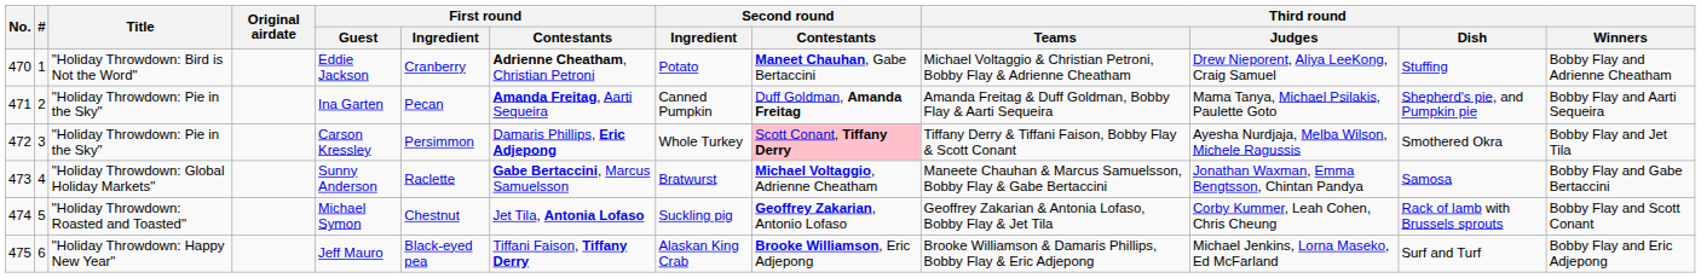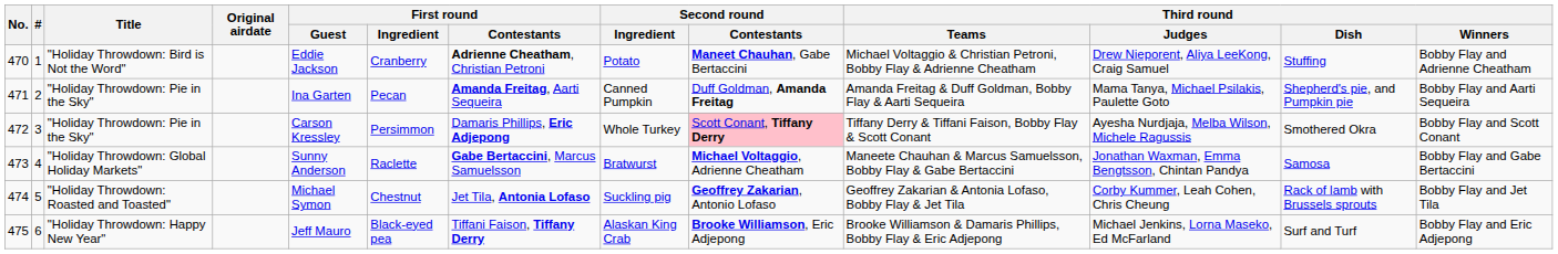472 | Third round / Winners: Bobby Flay and Jet Tila -> Bobby Flay and Scott Conant
474 | Third round / Winners: Bobby Flay and Scott Conant -> Bobby Flay and Jet Tila
